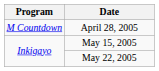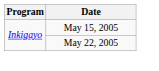- row: M Countdown | April 28, 2005
